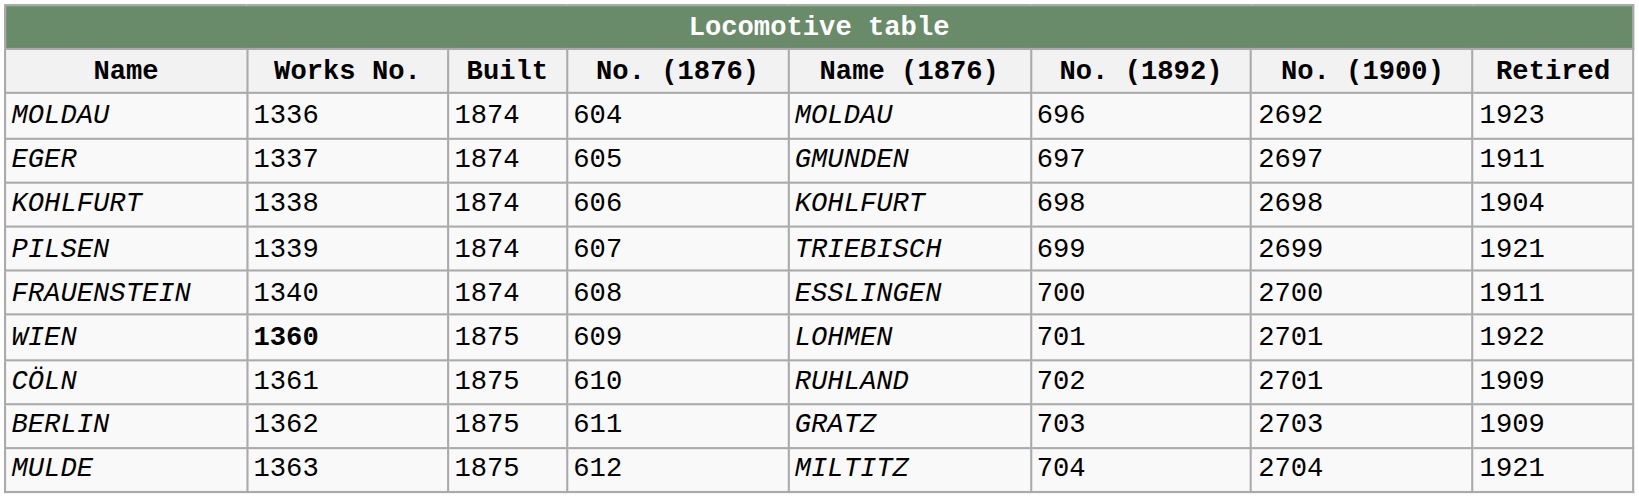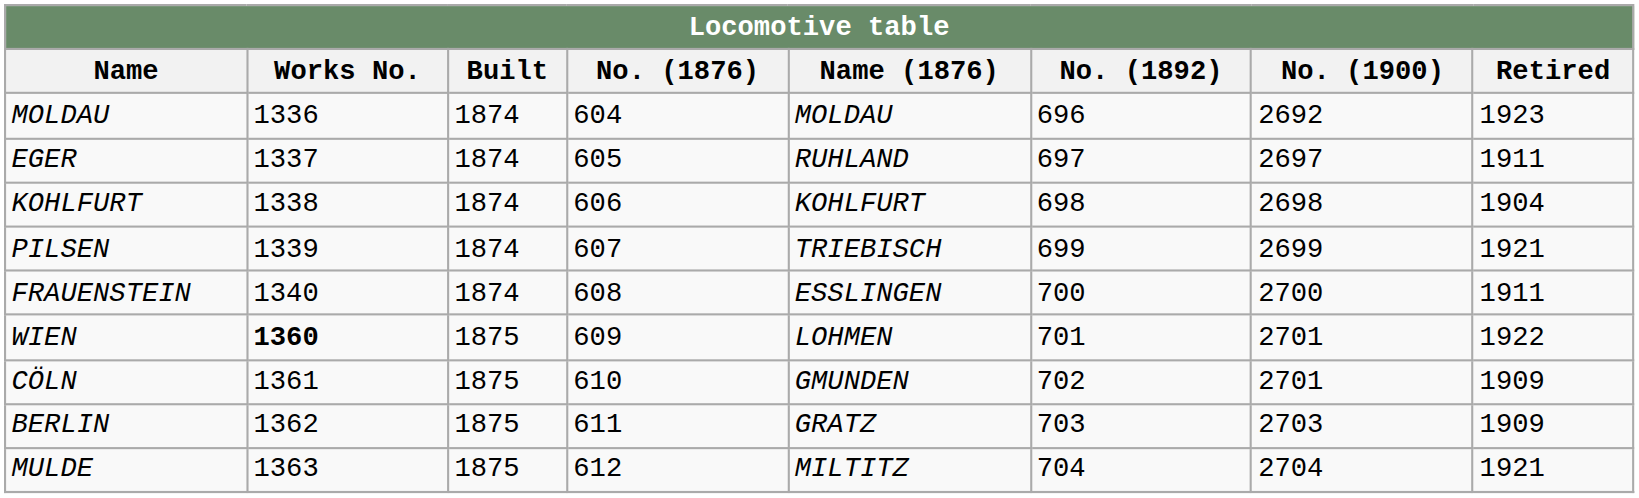EGER | Name (1876): GMUNDEN -> RUHLAND
CÖLN | Name (1876): RUHLAND -> GMUNDEN
